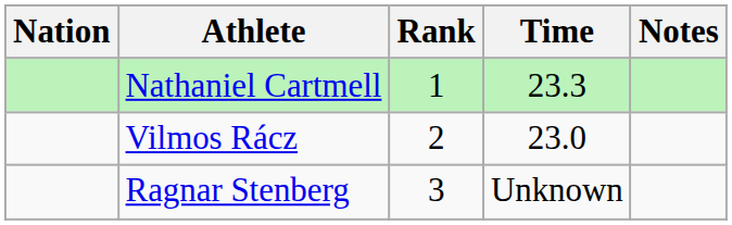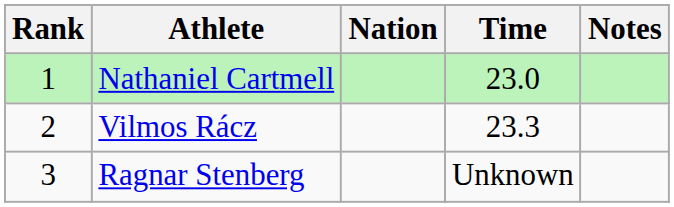columns swapped: Rank <-> Nation
Nathaniel Cartmell | Time: 23.3 -> 23.0
Vilmos Rácz | Time: 23.0 -> 23.3
